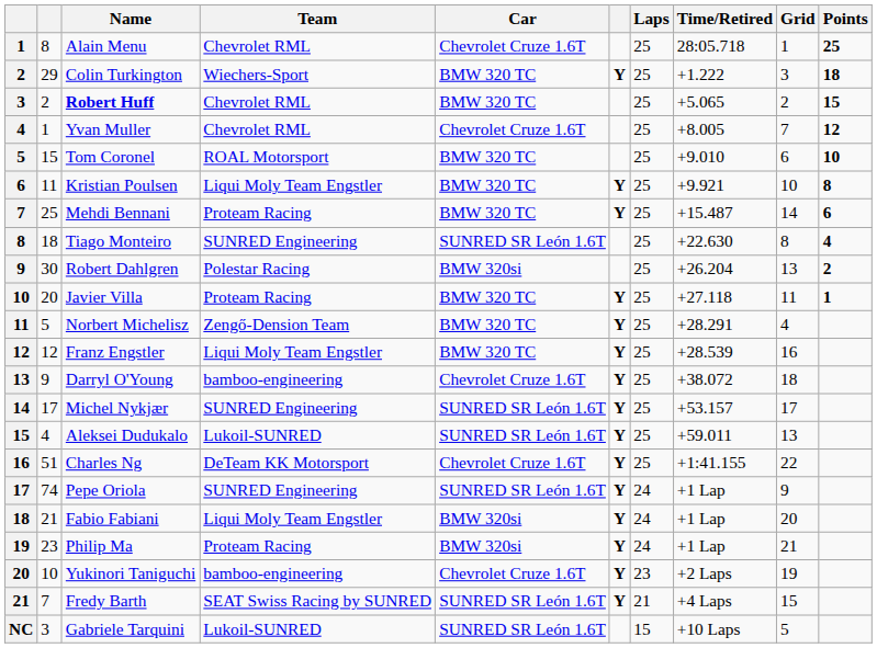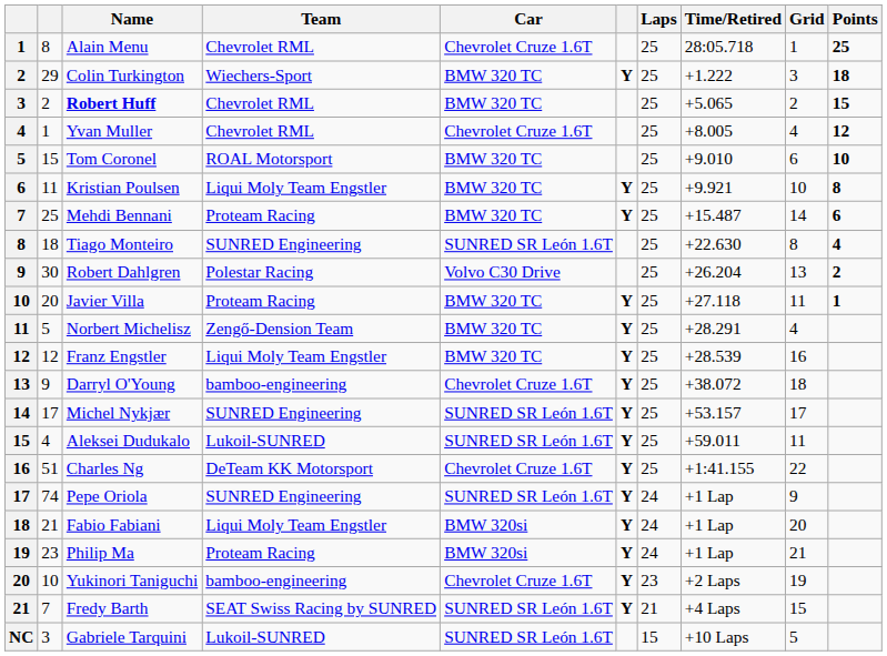Yvan Muller | Grid: 7 -> 4
Robert Dahlgren | Car: BMW 320si -> Volvo C30 Drive
Aleksei Dudukalo | Grid: 13 -> 11
